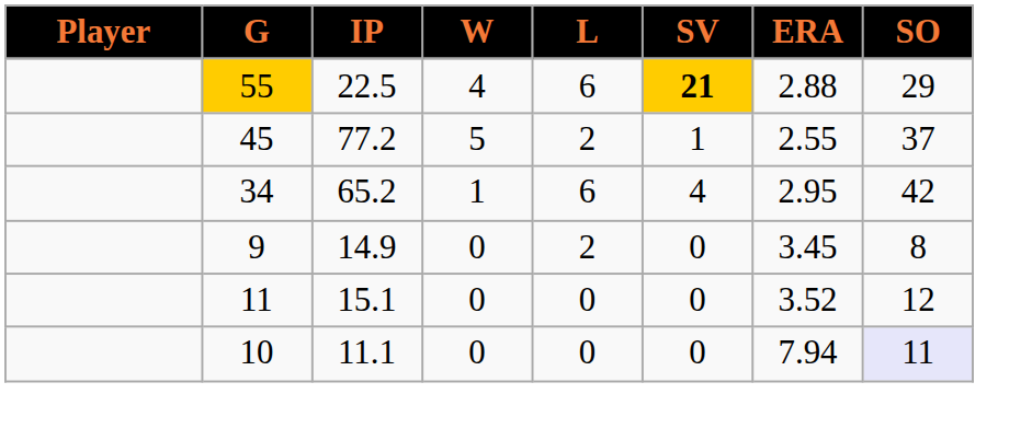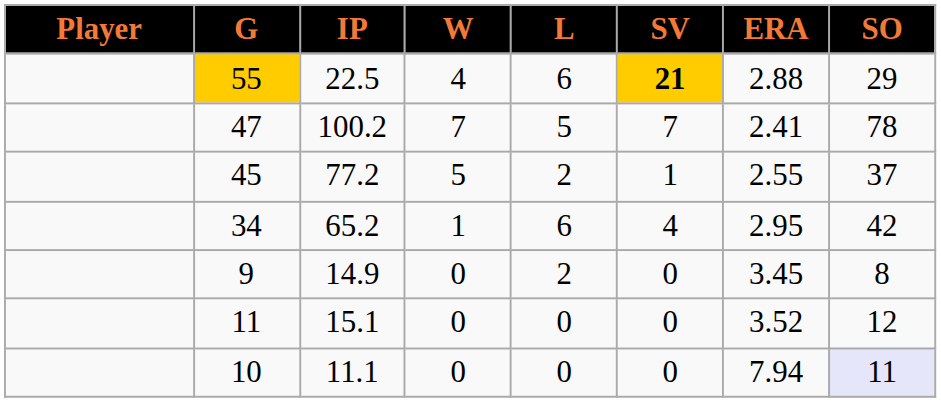+ row: 47 | 100.2 | 7 | 5 | 7 | 2.41 | 78
